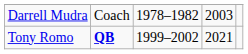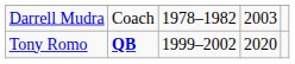Tony Romo | column 4: 2021 -> 2020
